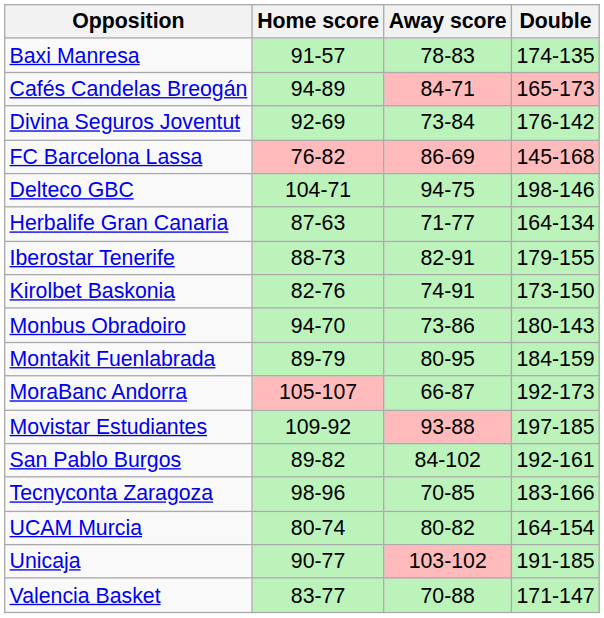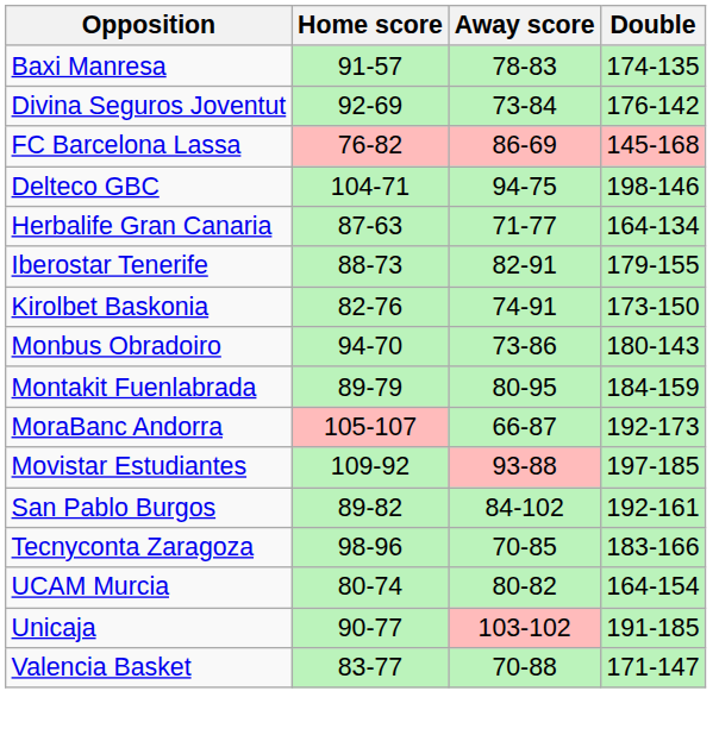- row: Cafés Candelas Breogán | 94-89 | 84-71 | 165-173
